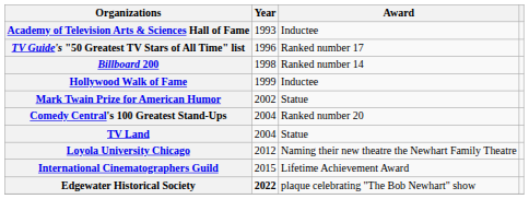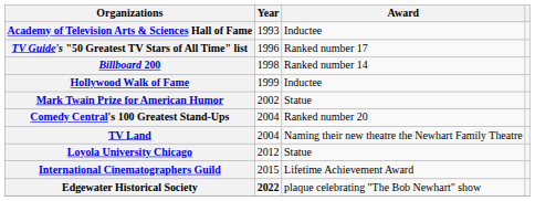TV Land | Award: Statue -> Naming their new theatre the Newhart Family Theatre
Loyola University Chicago | Award: Naming their new theatre the Newhart Family Theatre -> Statue
